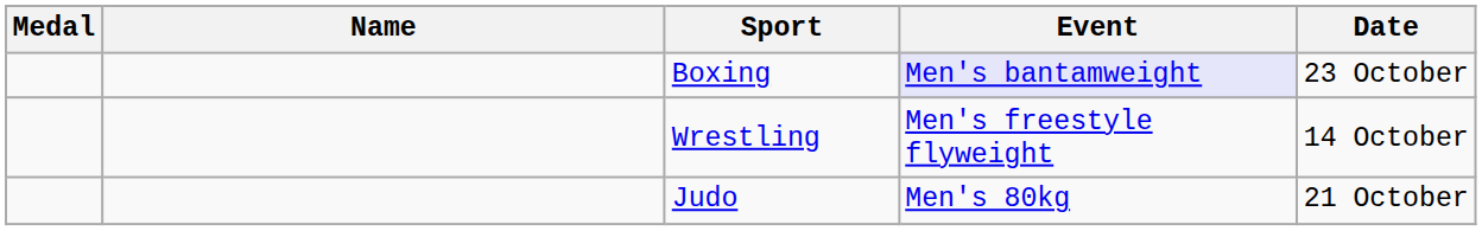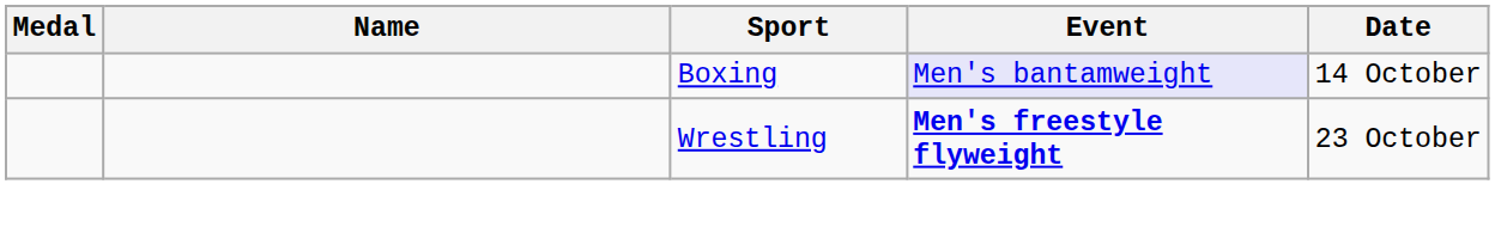Boxing | Date: 23 October -> 14 October
Wrestling | Event: normal -> bold
Wrestling | Date: 14 October -> 23 October
- row: Judo | Men's 80kg | 21 October
